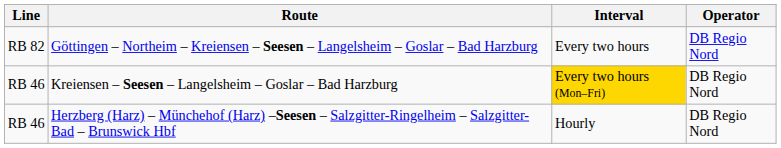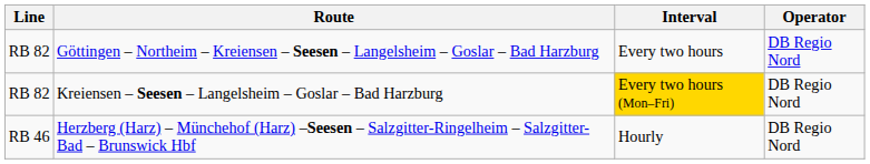Kreiensen – Seesen – Langelsheim – Goslar – Bad Harzburg | Line: RB 46 -> RB 82
